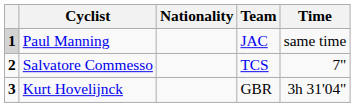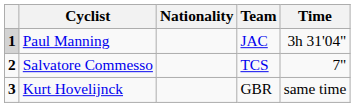Paul Manning | Time: same time -> 3h 31'04"
Kurt Hovelijnck | Time: 3h 31'04" -> same time
